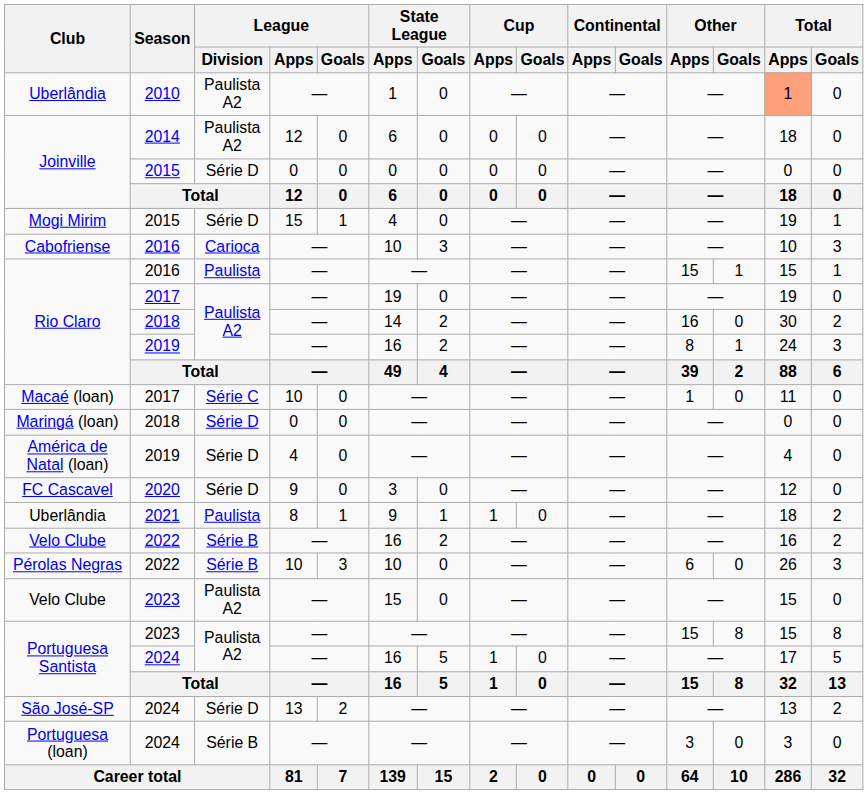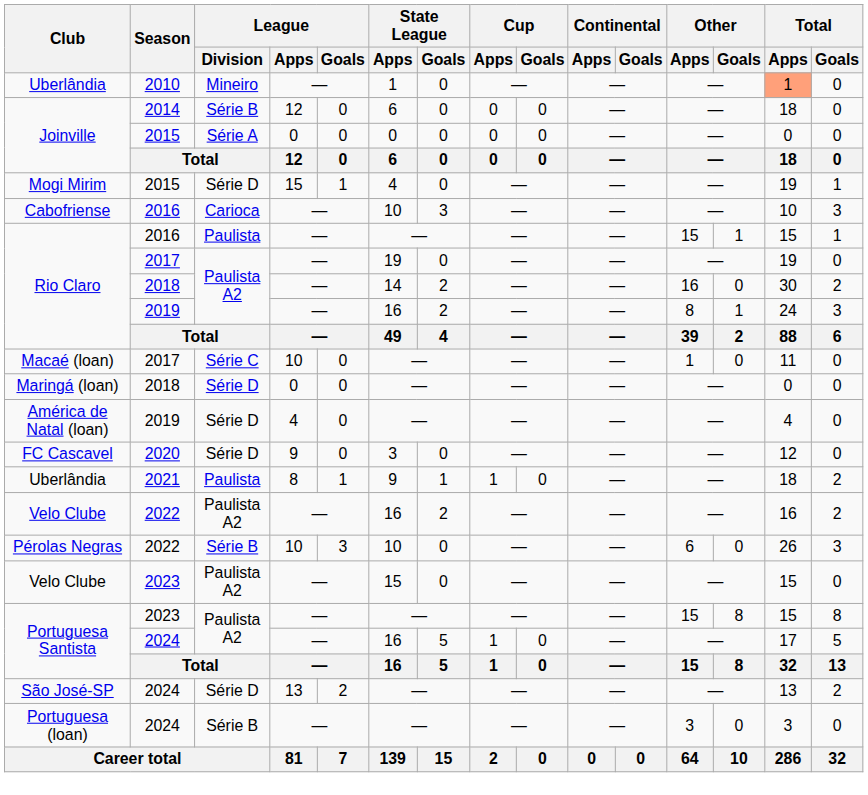Uberlândia / 2010 | League / Division: Paulista A2 -> Mineiro
Joinville / 2014 | League / Division: Paulista A2 -> Série B
Joinville / 2015 | League / Division: Série D -> Série A
Velo Clube / 2022 | League / Division: Série B -> Paulista A2
